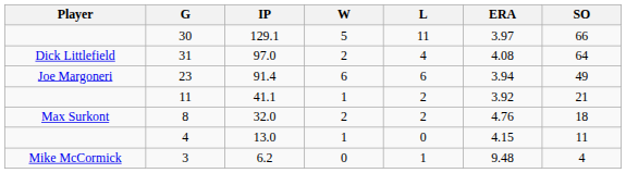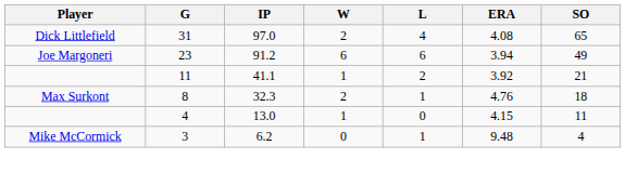- row: 30 | 129.1 | 5 | 11 | 3.97 | 66
31 | SO: 64 -> 65
23 | IP: 91.4 -> 91.2
8 | IP: 32.0 -> 32.3
8 | L: 2 -> 1
